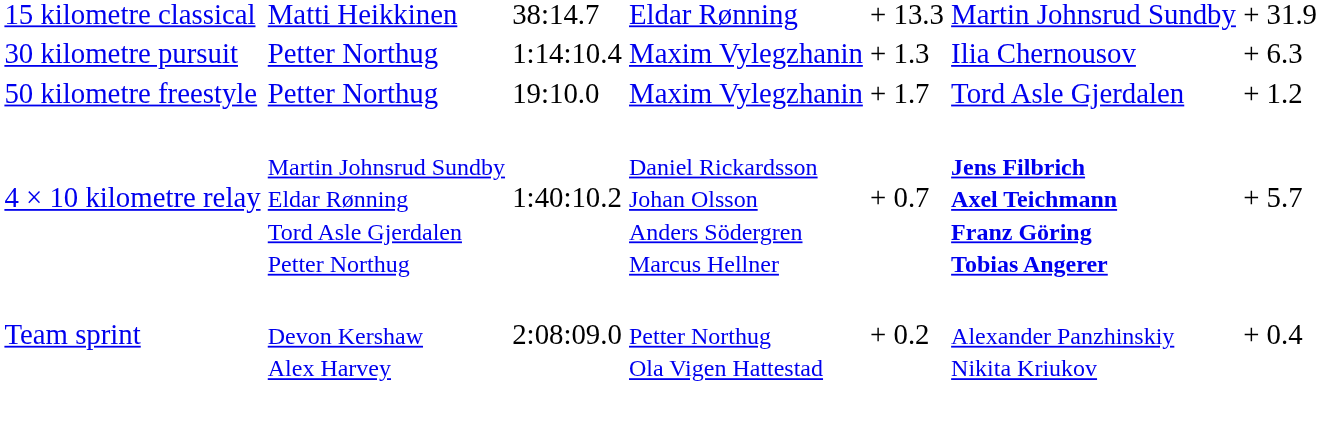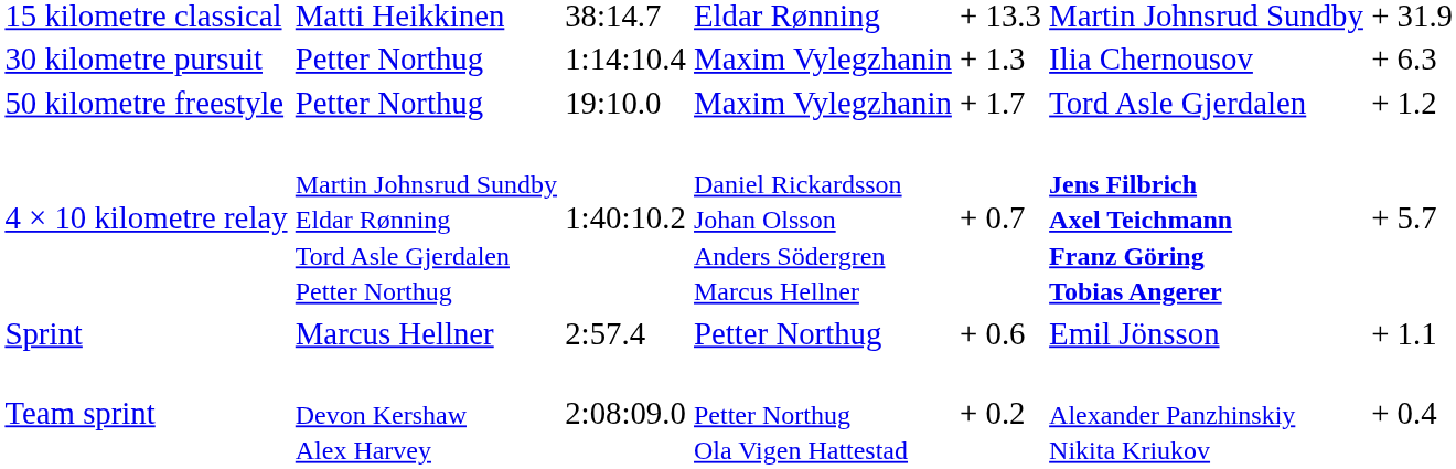+ row: Sprint | Marcus Hellner | 2:57.4 | Petter Northug | + 0.6 | Emil Jönsson | + 1.1
